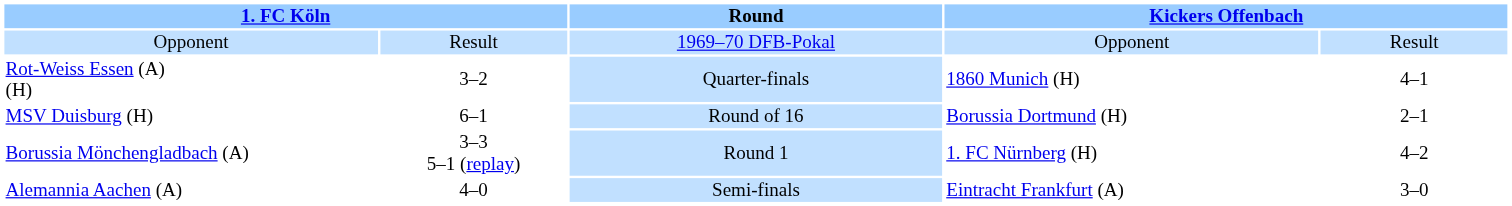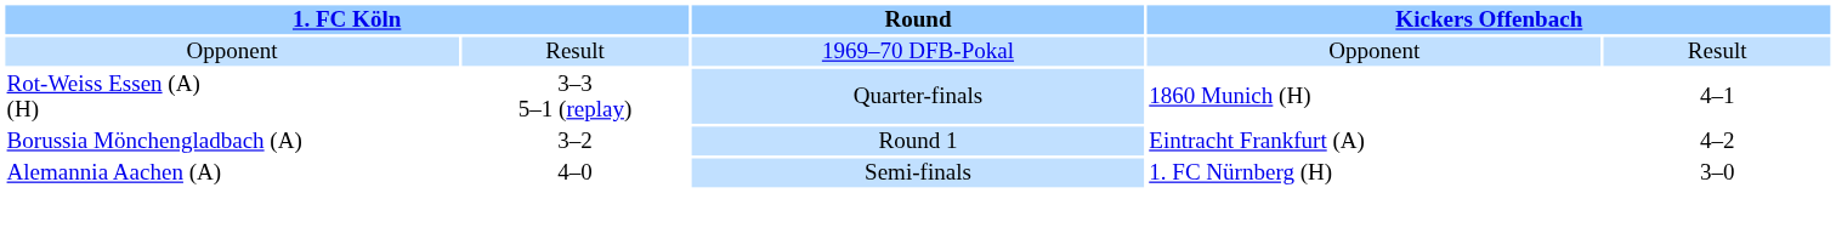Rot-Weiss Essen (A) (H) | column 2: 3–2 -> 3–3 5–1 (replay)
- row: MSV Duisburg (H) | 6–1 | Round of 16 | Borussia Dortmund (H) | 2–1
Borussia Mönchengladbach (A) | column 2: 3–3 5–1 (replay) -> 3–2
Borussia Mönchengladbach (A) | column 4: 1. FC Nürnberg (H) -> Eintracht Frankfurt (A)
Alemannia Aachen (A) | column 4: Eintracht Frankfurt (A) -> 1. FC Nürnberg (H)
